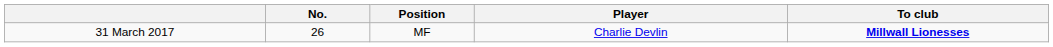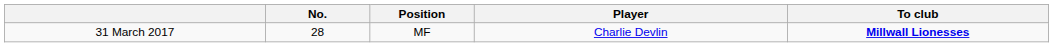31 March 2017 | No.: 26 -> 28
